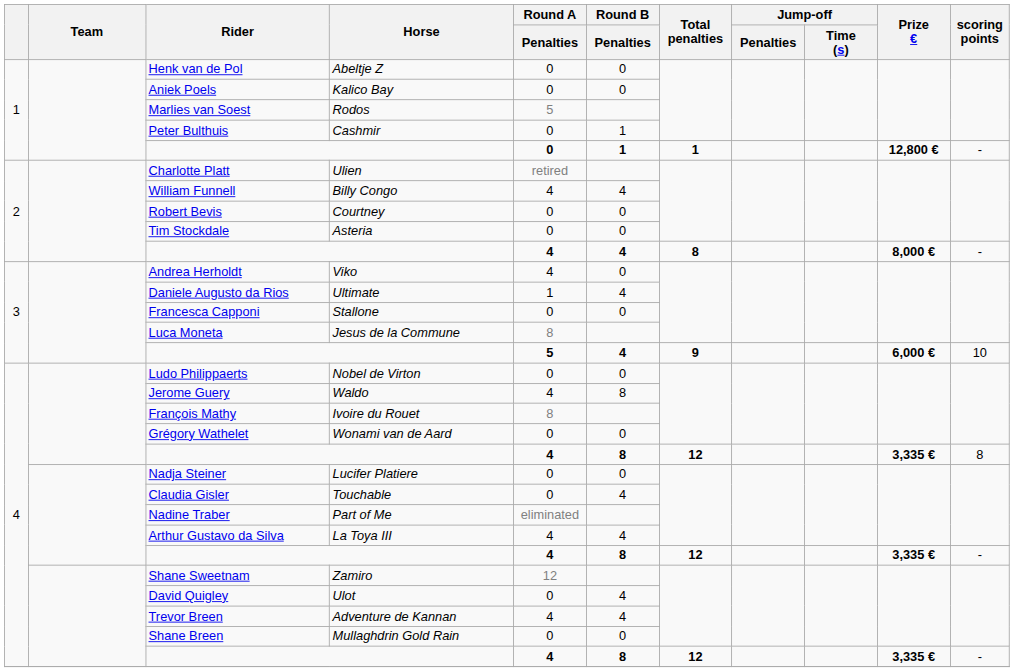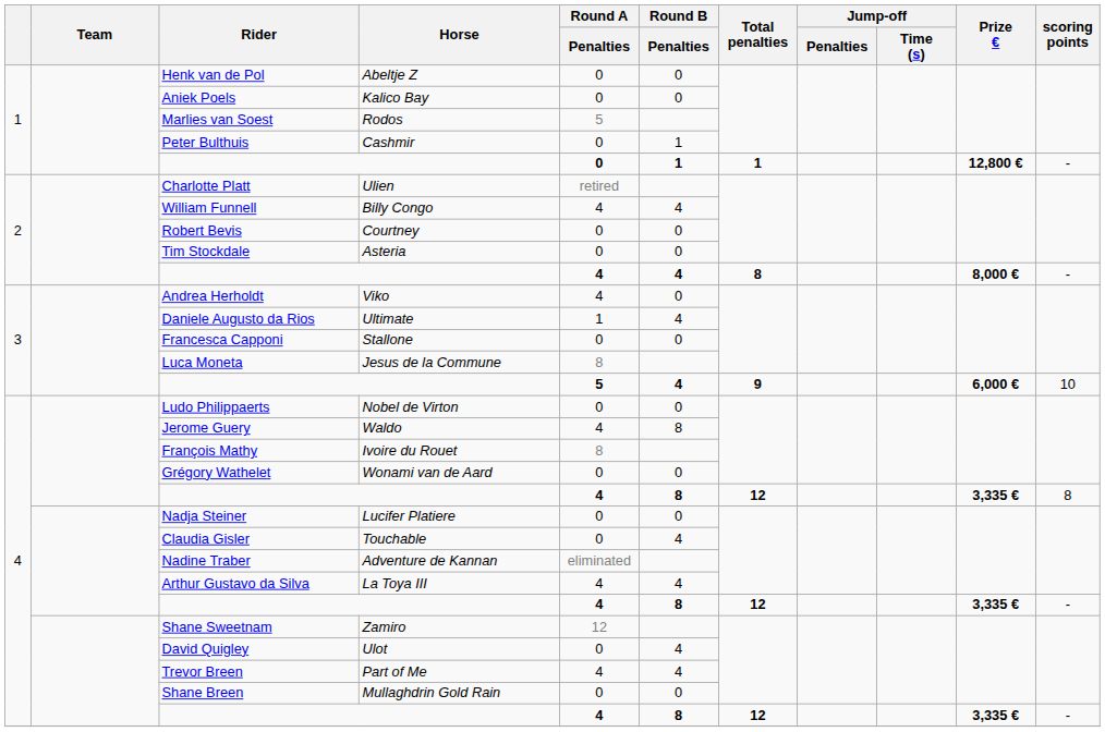Nadine Traber | Horse: Part of Me -> Adventure de Kannan
Trevor Breen | Horse: Adventure de Kannan -> Part of Me
